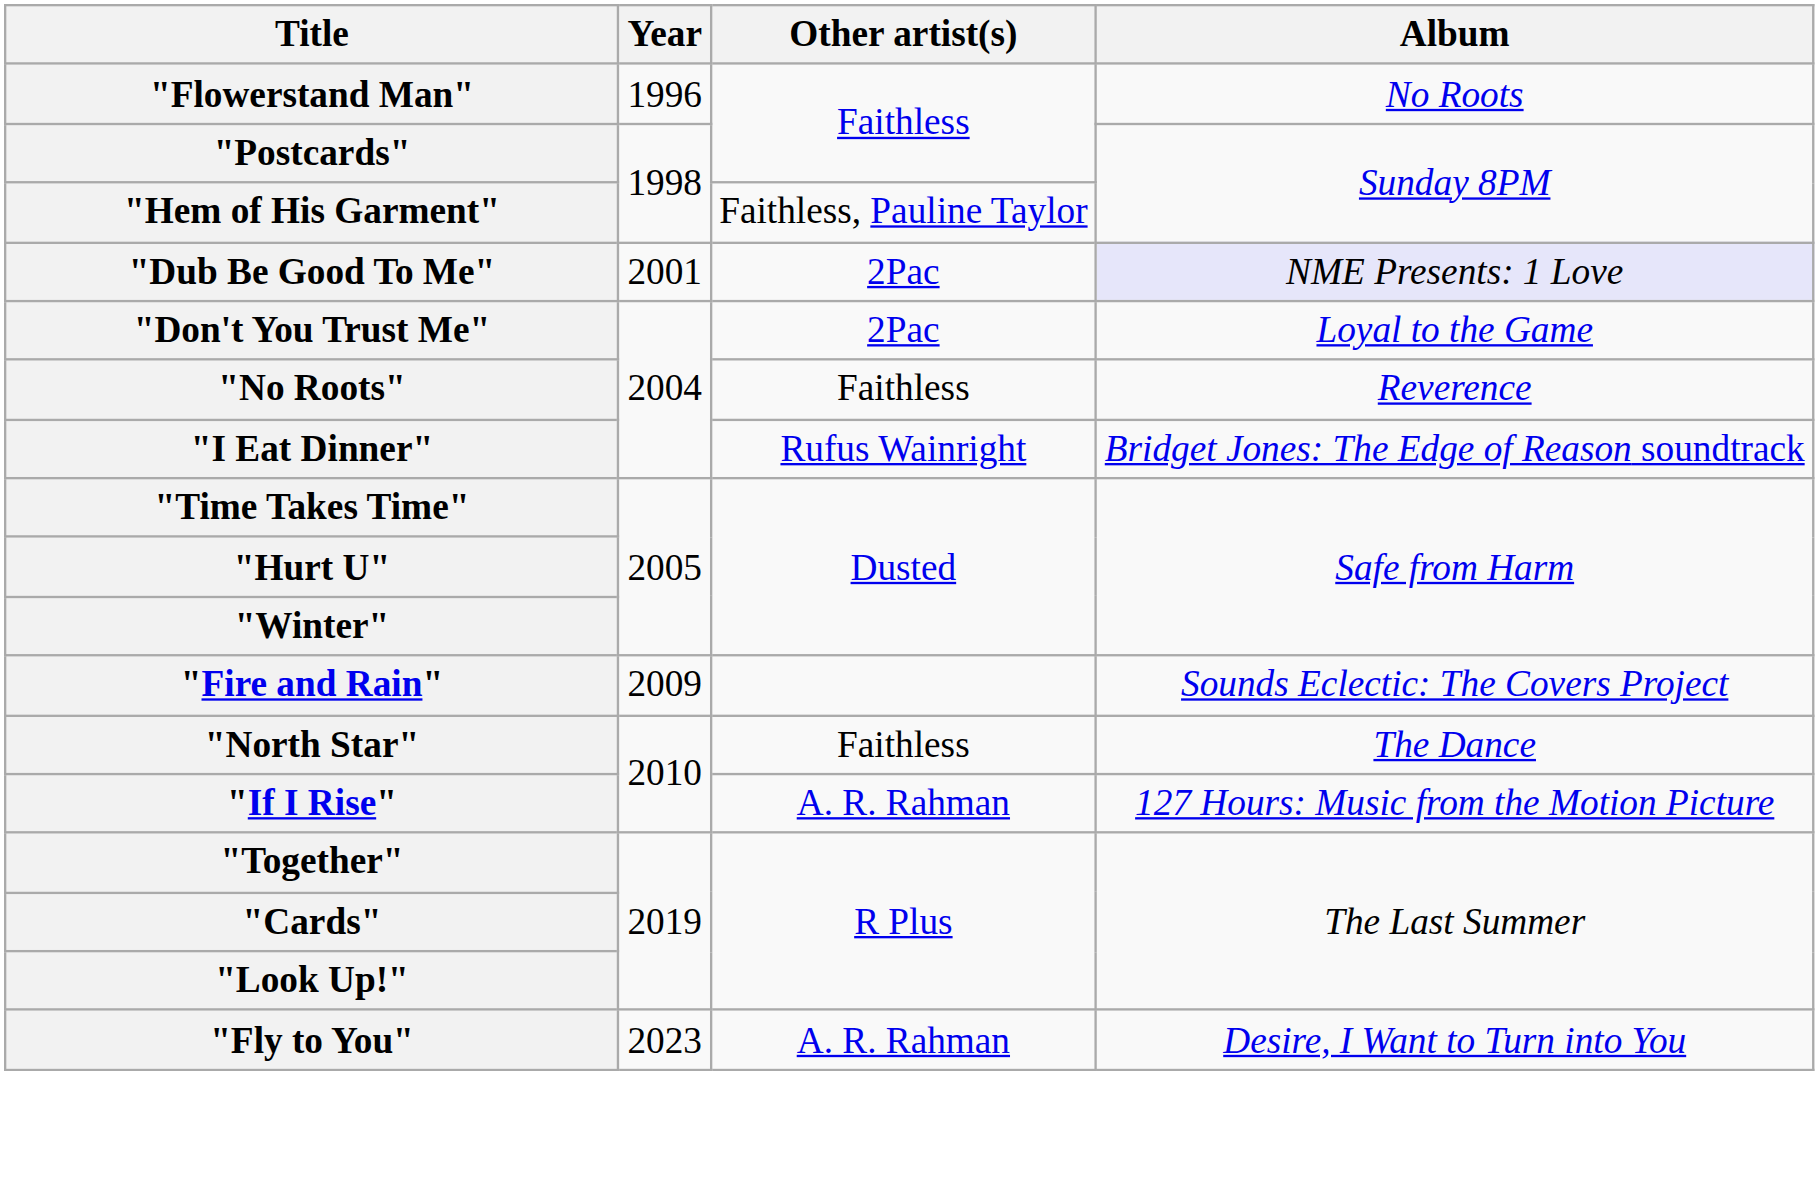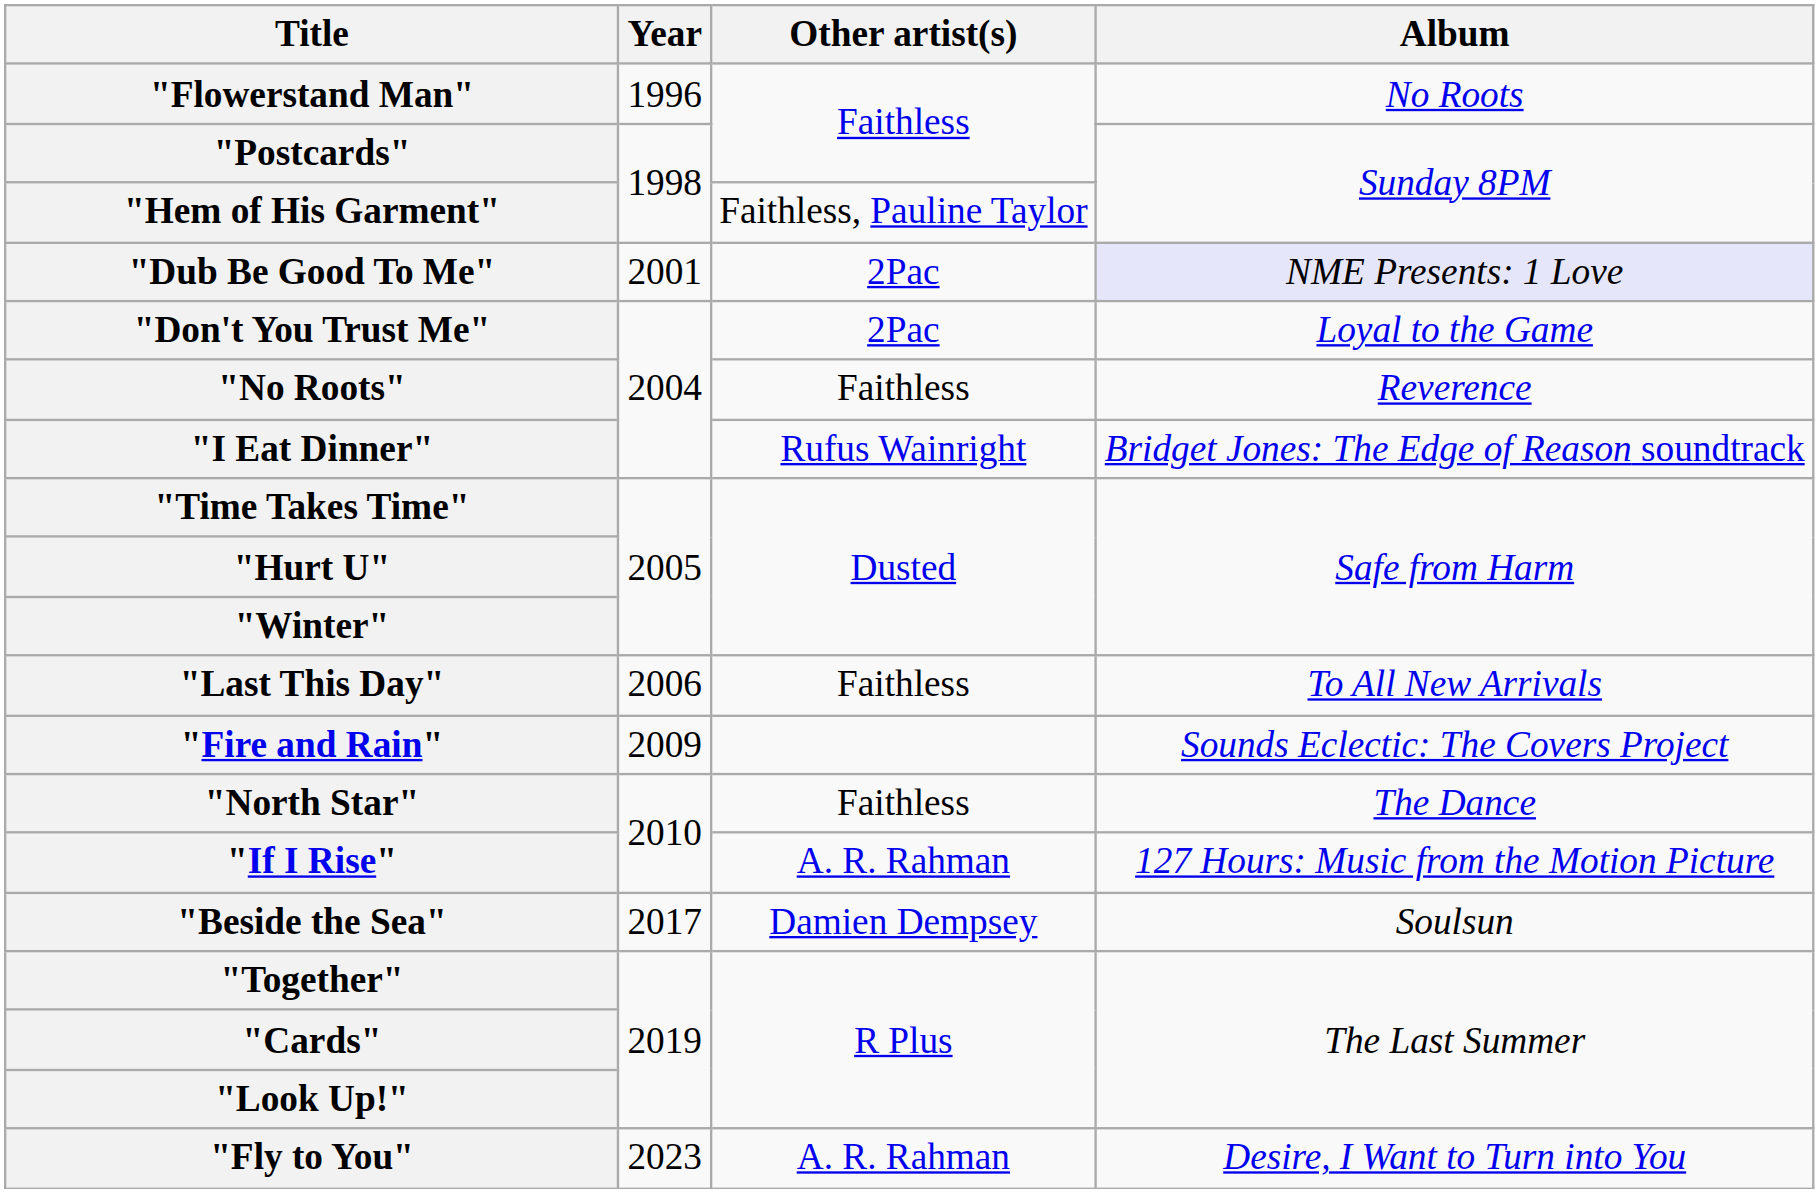+ row: "Last This Day" | 2006 | Faithless | To All New Arrivals
+ row: "Beside the Sea" | 2017 | Damien Dempsey | Soulsun
